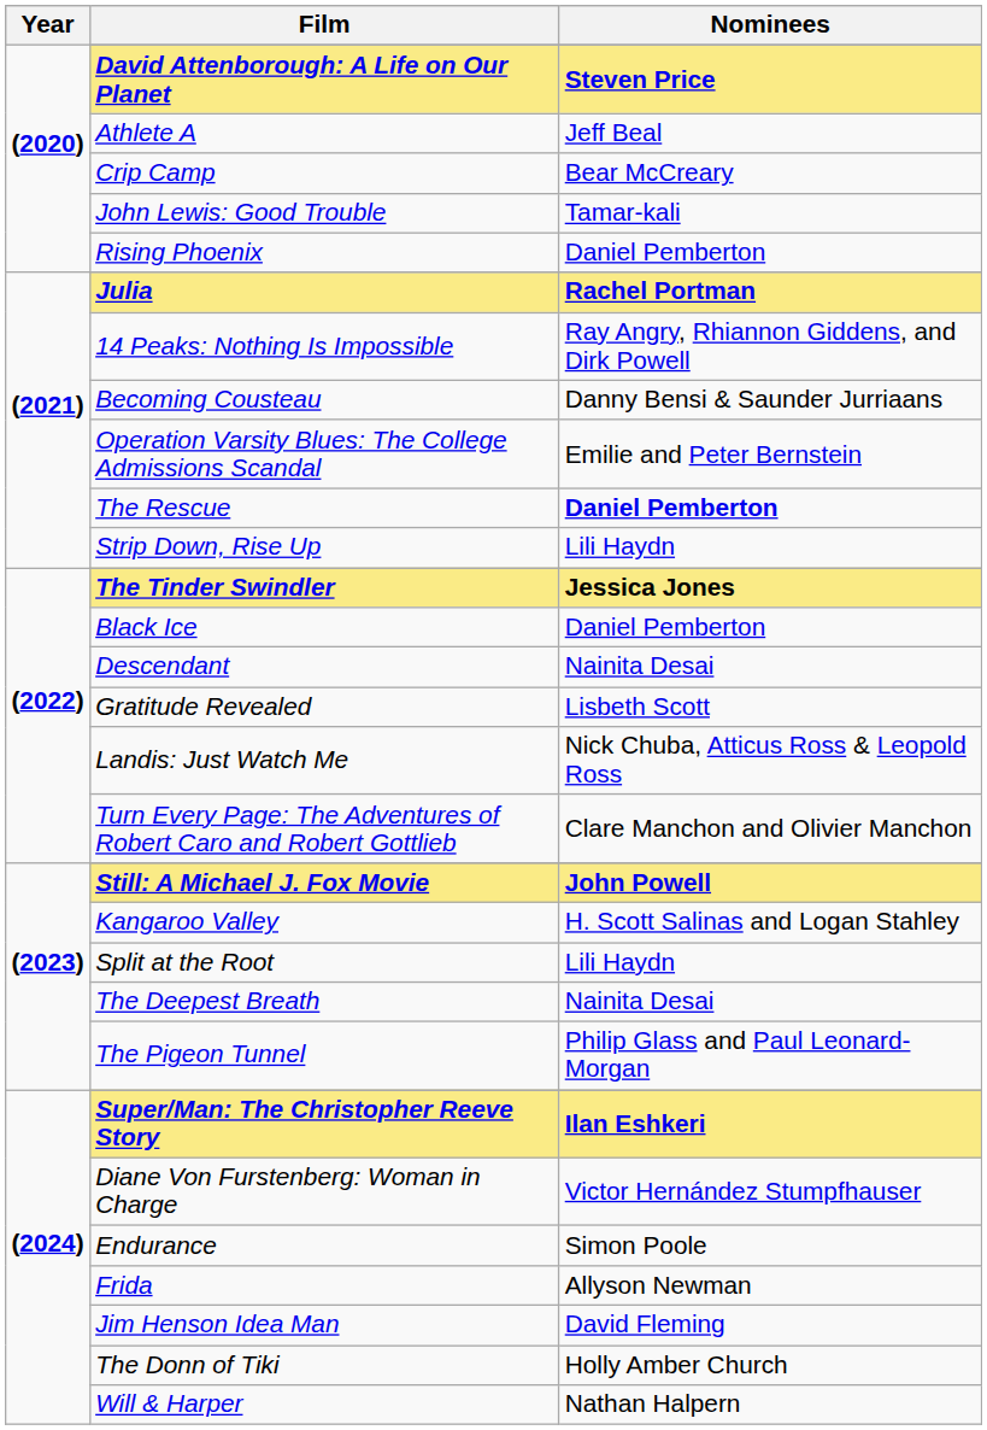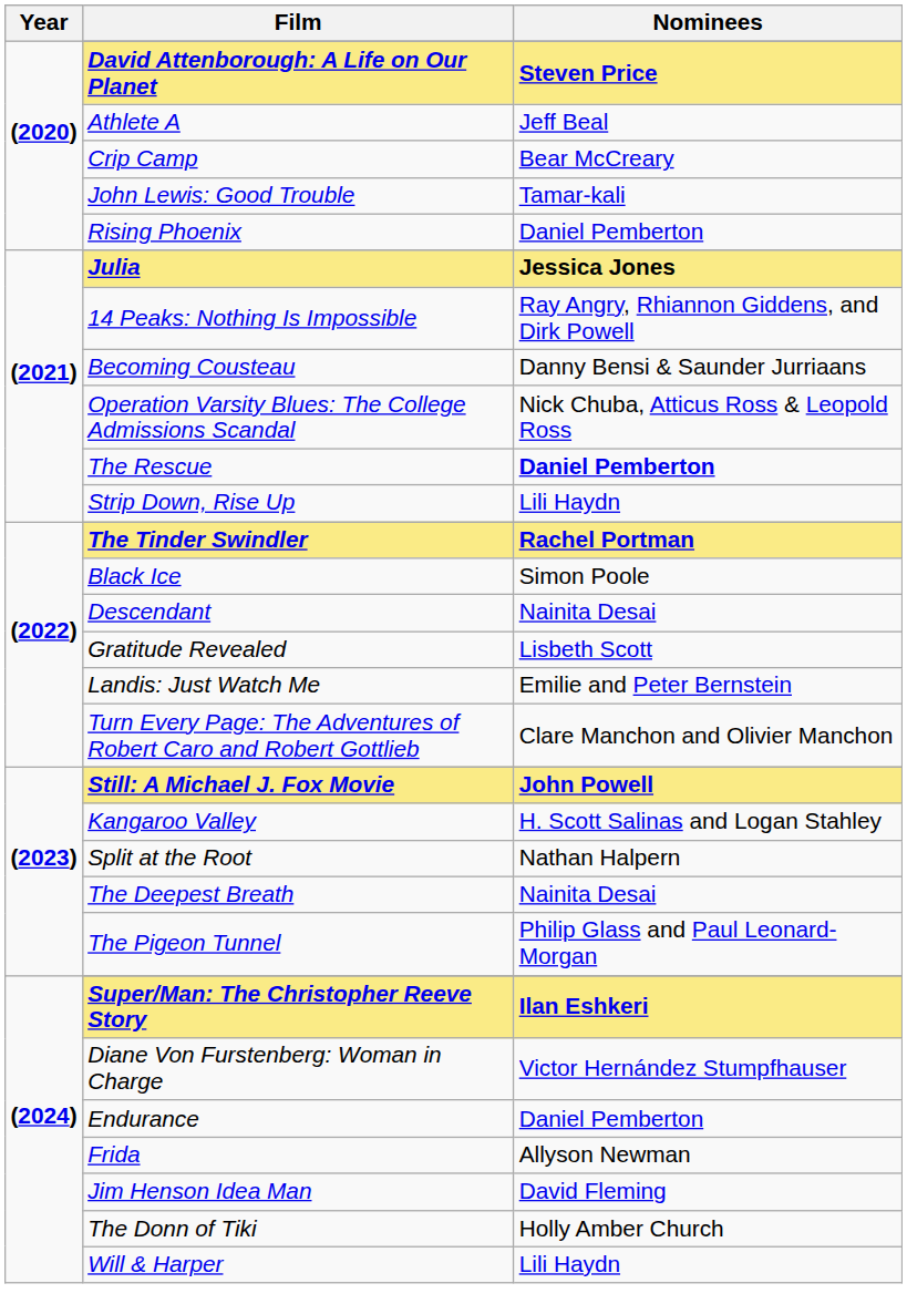Julia | Nominees: Rachel Portman -> Jessica Jones
Operation Varsity Blues: The College Admissions Scandal | Nominees: Emilie and Peter Bernstein -> Nick Chuba, Atticus Ross & Leopold Ross
The Tinder Swindler | Nominees: Jessica Jones -> Rachel Portman
Black Ice | Nominees: Daniel Pemberton -> Simon Poole
Landis: Just Watch Me | Nominees: Nick Chuba, Atticus Ross & Leopold Ross -> Emilie and Peter Bernstein
Split at the Root | Nominees: Lili Haydn -> Nathan Halpern
Endurance | Nominees: Simon Poole -> Daniel Pemberton
Will & Harper | Nominees: Nathan Halpern -> Lili Haydn
